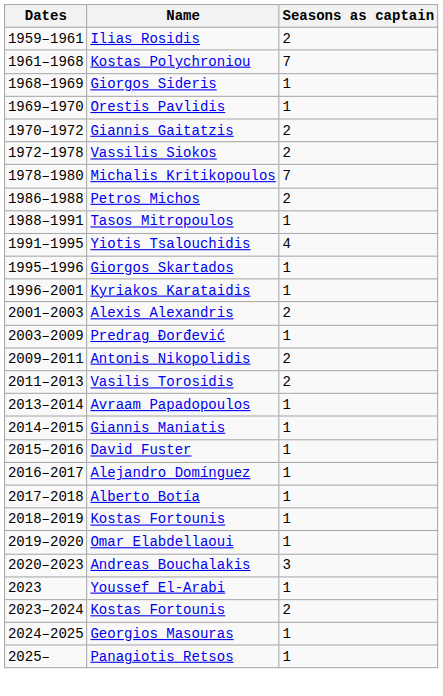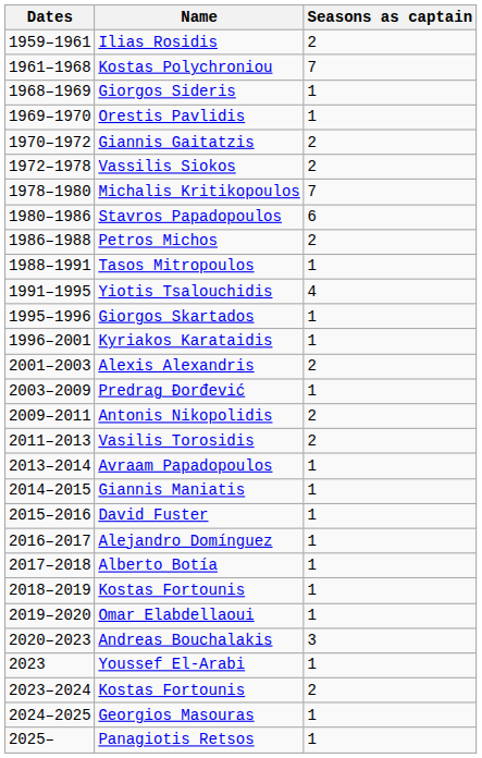+ row: 1980–1986 | Stavros Papadopoulos | 6
